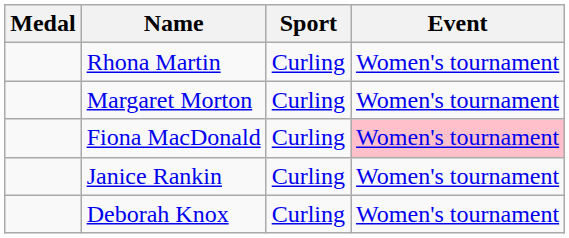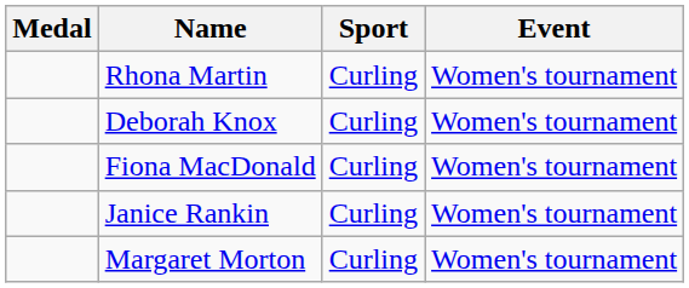rows swapped: Deborah Knox <-> Margaret Morton
Fiona MacDonald | Event: pink background -> no background
